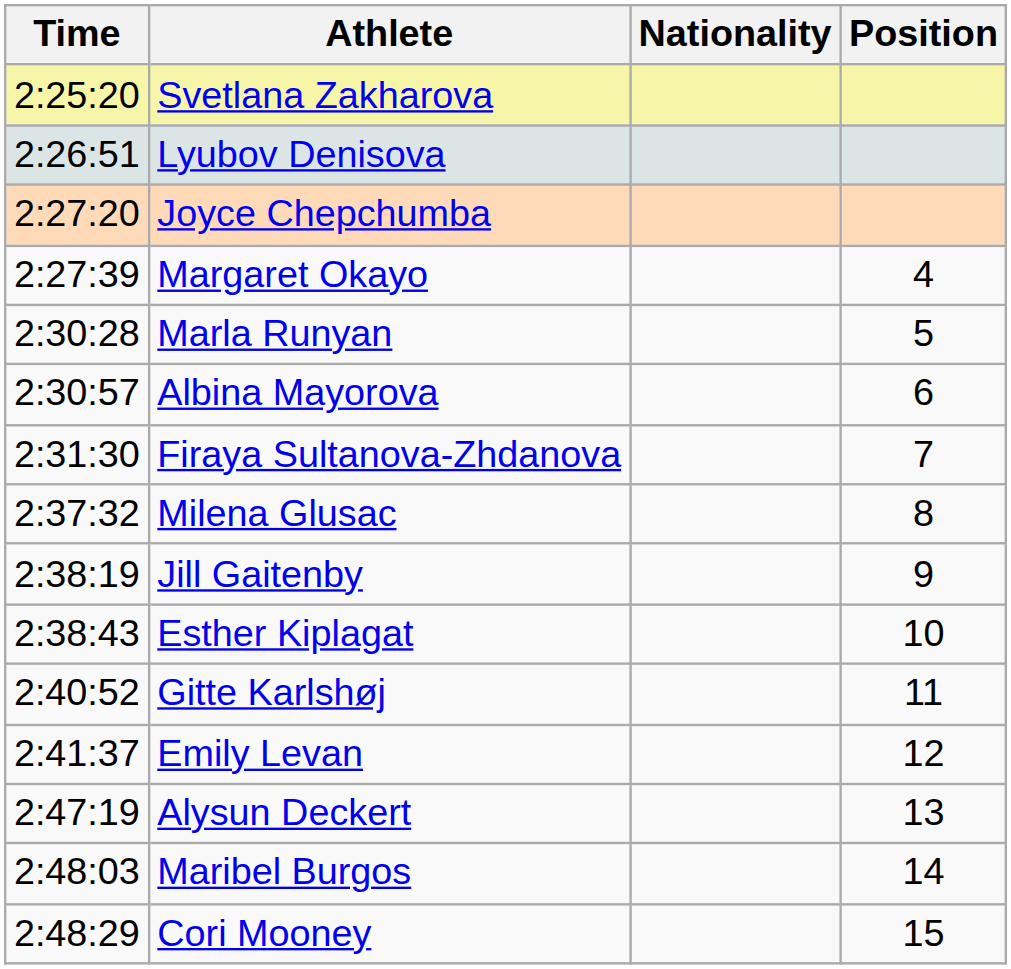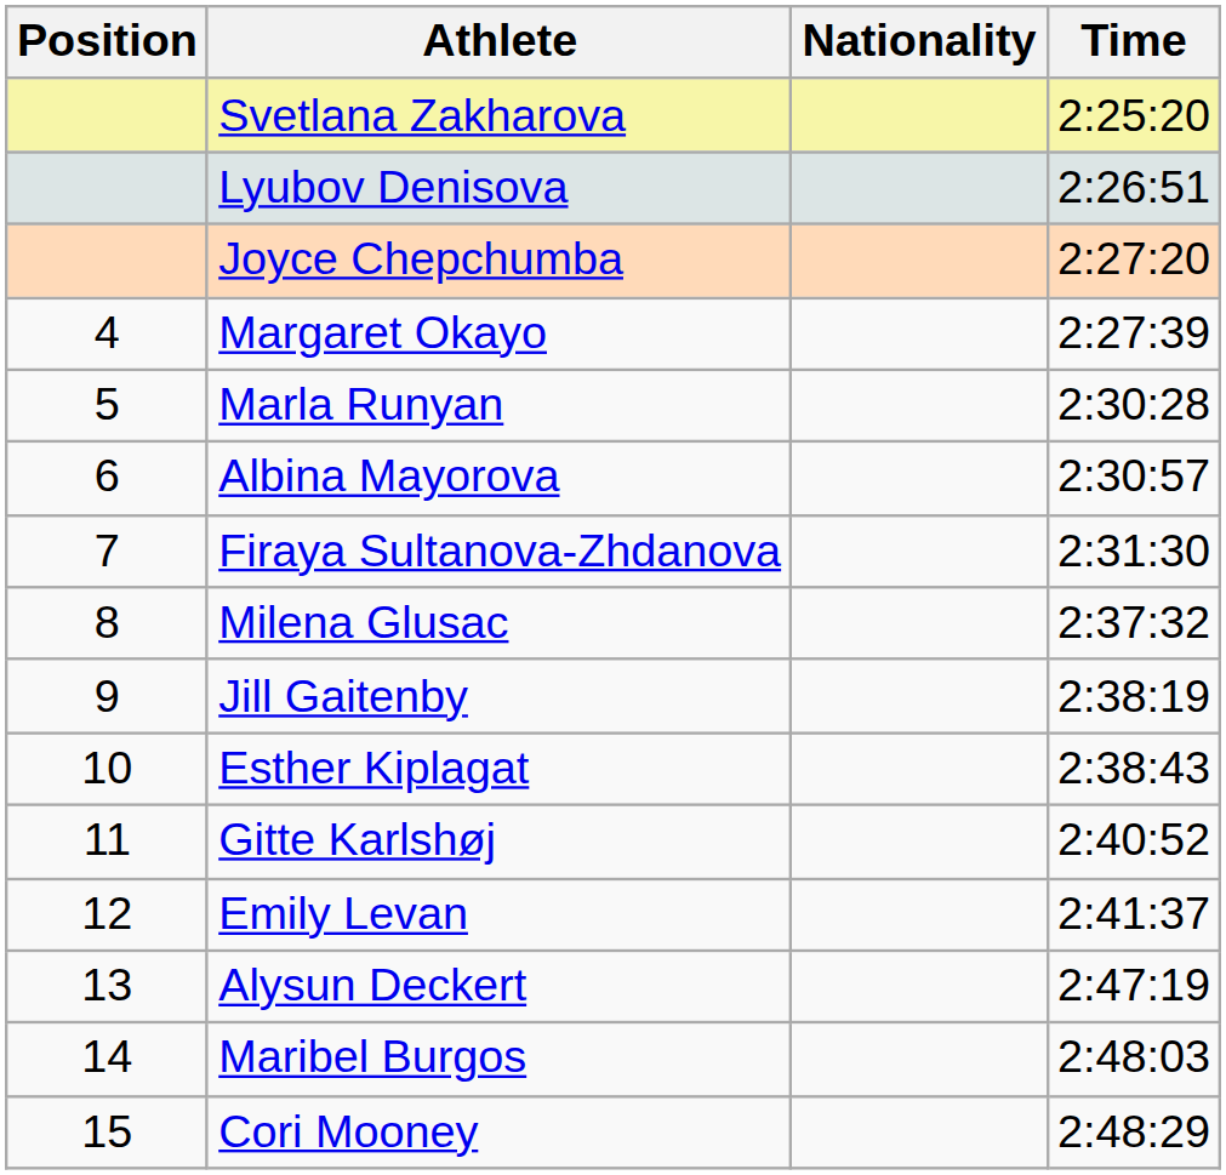columns swapped: Position <-> Time
